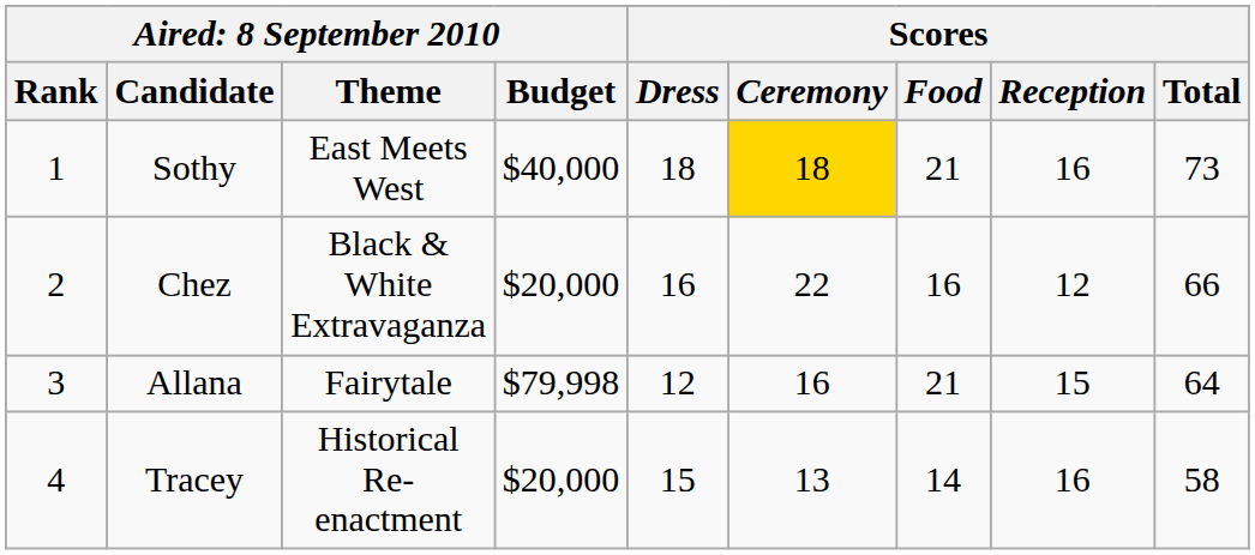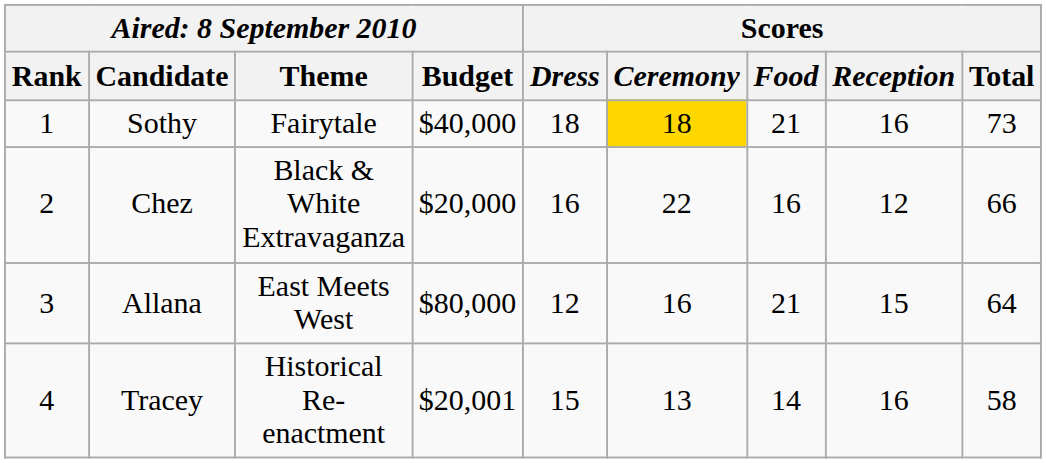Sothy | column 3: East Meets West -> Fairytale
Allana | column 3: Fairytale -> East Meets West
Allana | column 4: $79,998 -> $80,000
Tracey | column 4: $20,000 -> $20,001
